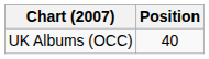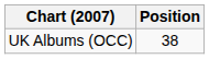UK Albums (OCC) | Position: 40 -> 38
